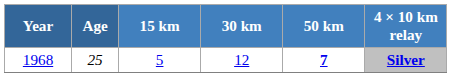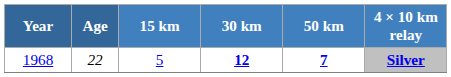1968 | Age: 25 -> 22
1968 | 30 km: normal -> bold
